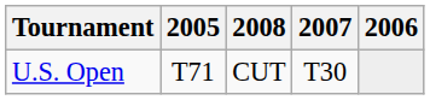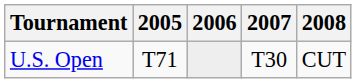columns swapped: 2006 <-> 2008
